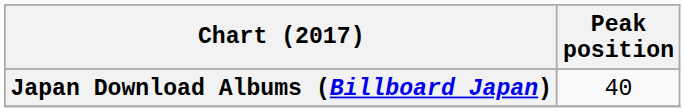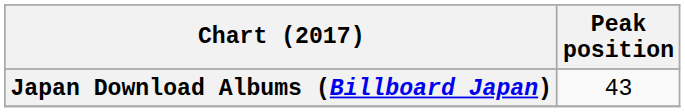Japan Download Albums (Billboard Japan) | Peak position: 40 -> 43
